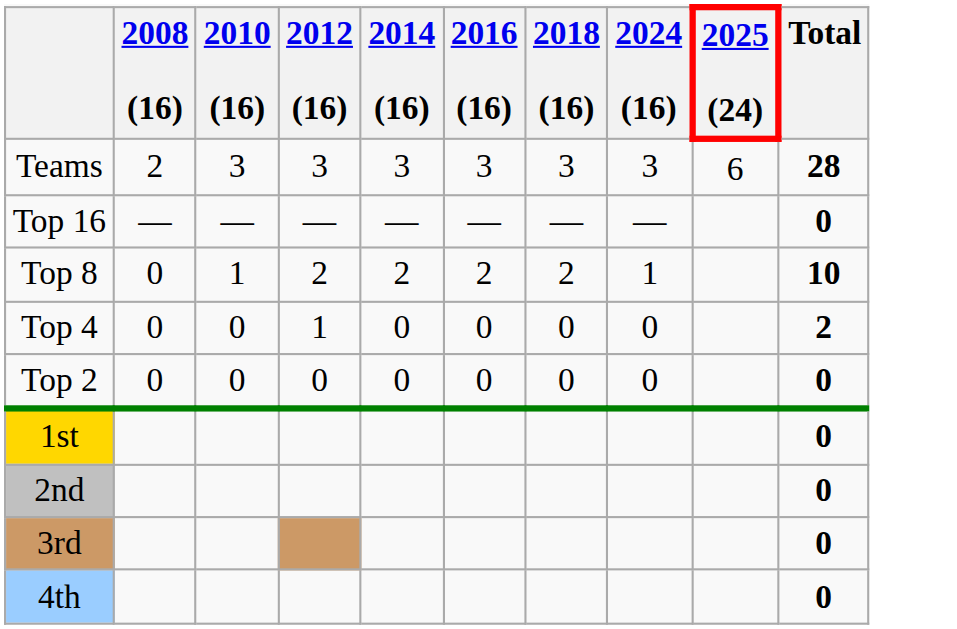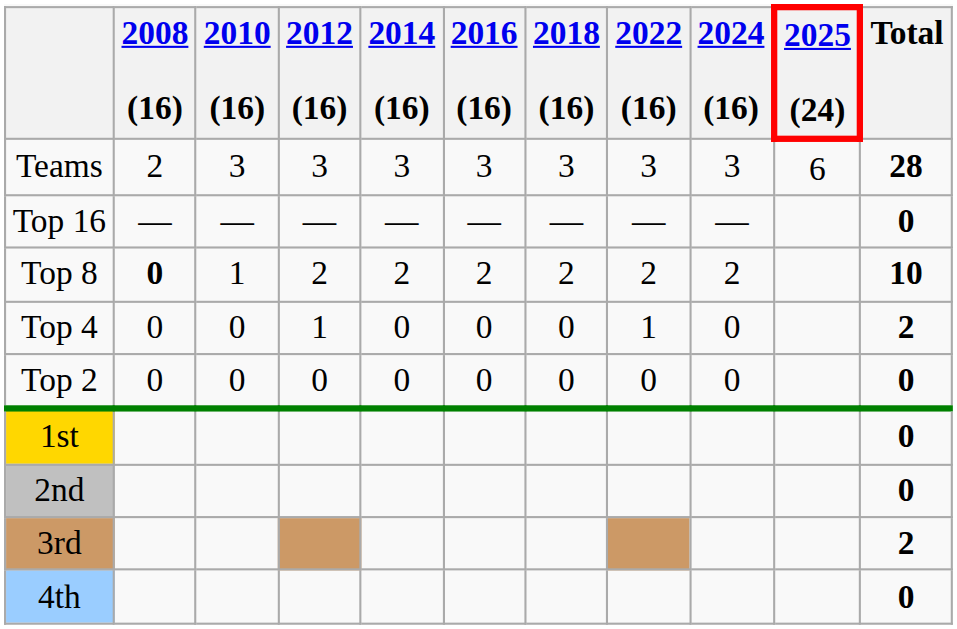+ column: 2022 (16) | 3 | — | 2 | 1 | 0
Top 8 | 2008 (16): normal -> bold
Top 8 | 2024 (16): 1 -> 2
3rd | Total: 0 -> 2
